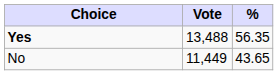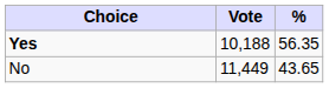Yes | Vote: 13,488 -> 10,188
